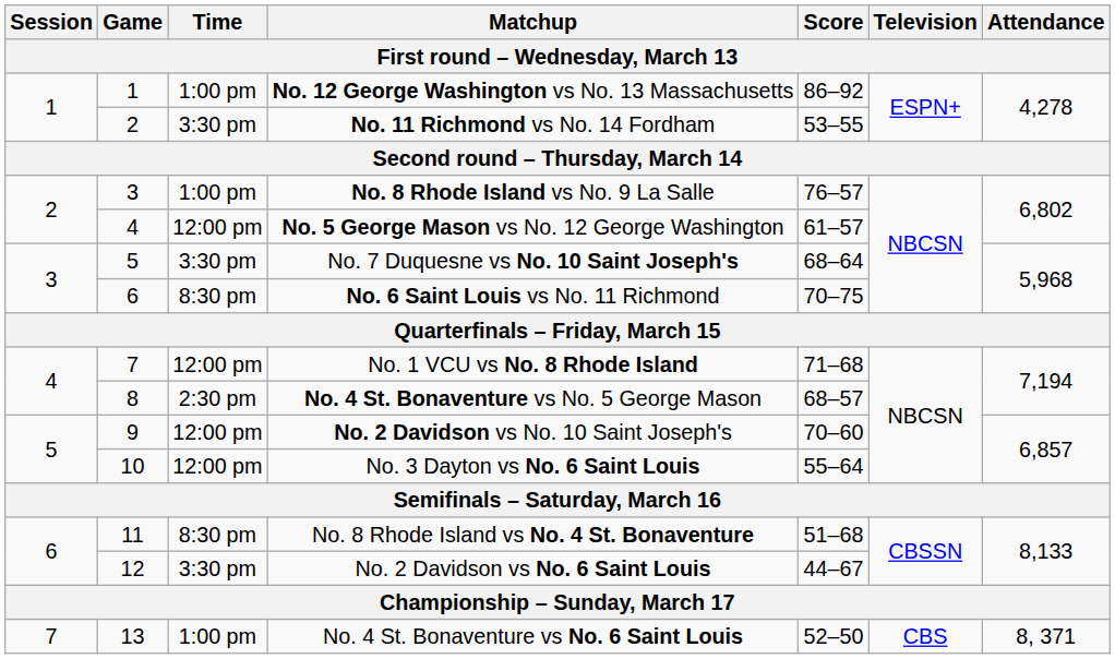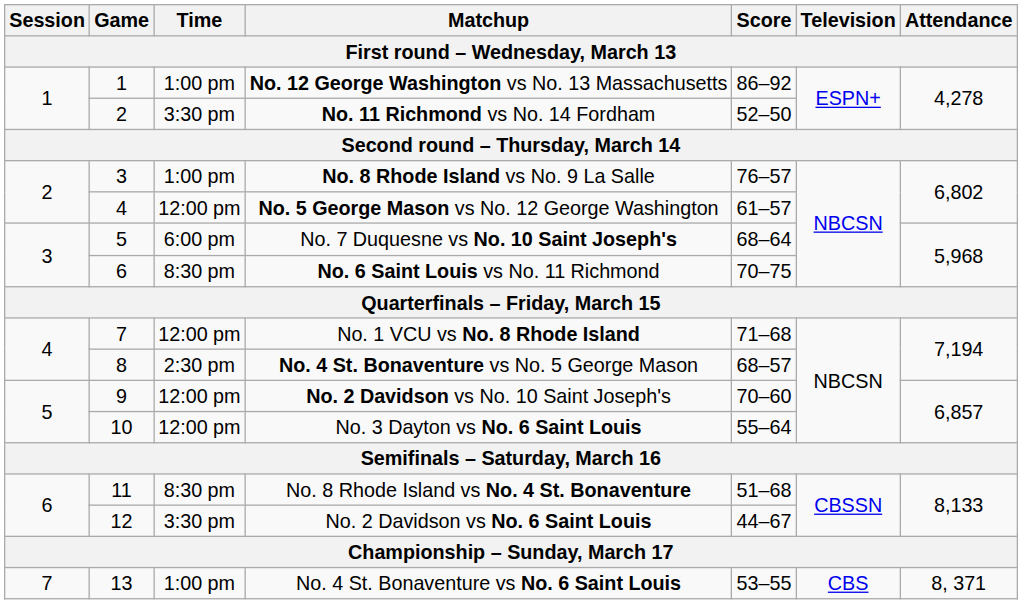No. 11 Richmond vs No. 14 Fordham | Score: 53–55 -> 52–50
No. 7 Duquesne vs No. 10 Saint Joseph's | Time: 3:30 pm -> 6:00 pm
No. 4 St. Bonaventure vs No. 6 Saint Louis | Score: 52–50 -> 53–55
